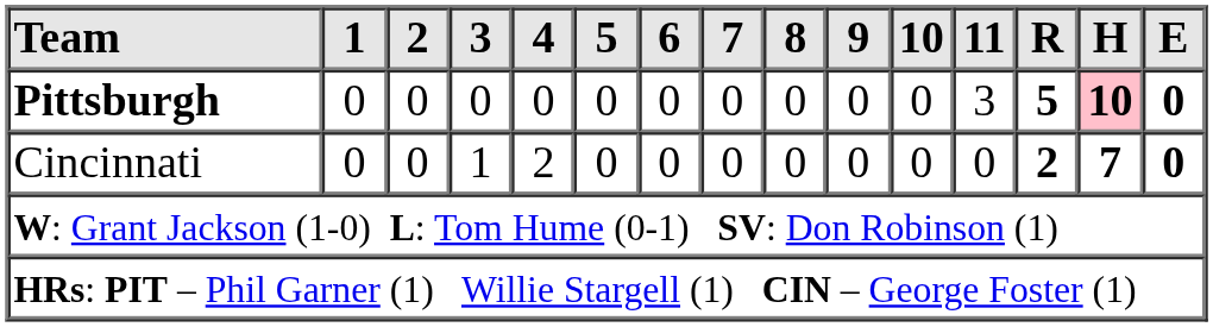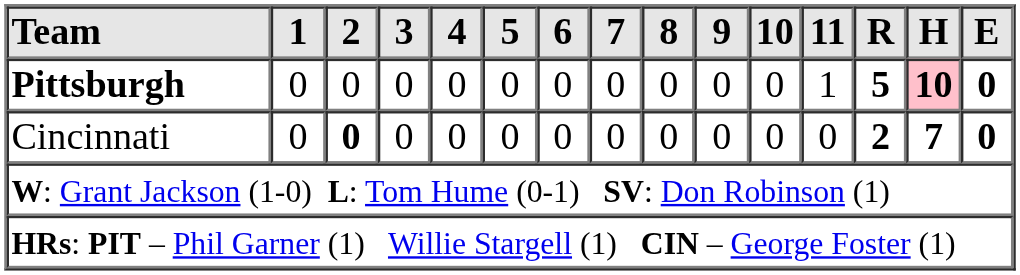Pittsburgh | 11: 3 -> 1
Cincinnati | 2: normal -> bold
Cincinnati | 3: 1 -> 0
Cincinnati | 4: 2 -> 0
